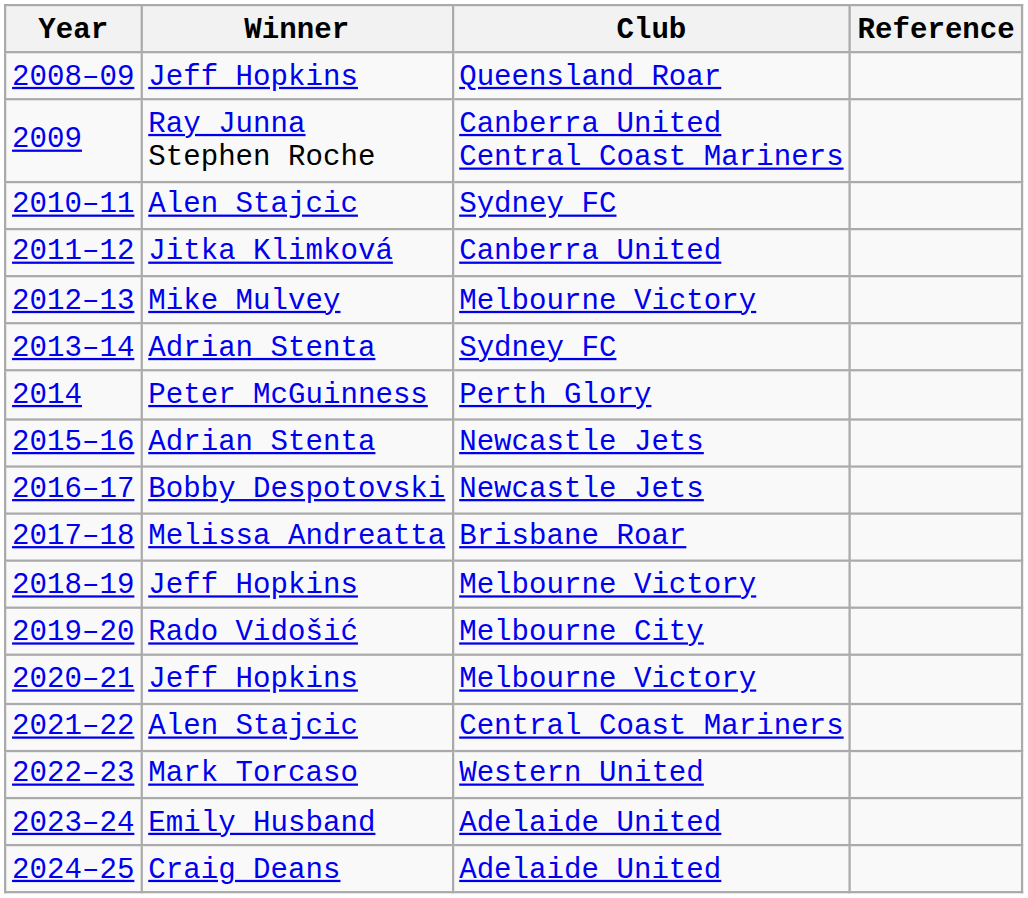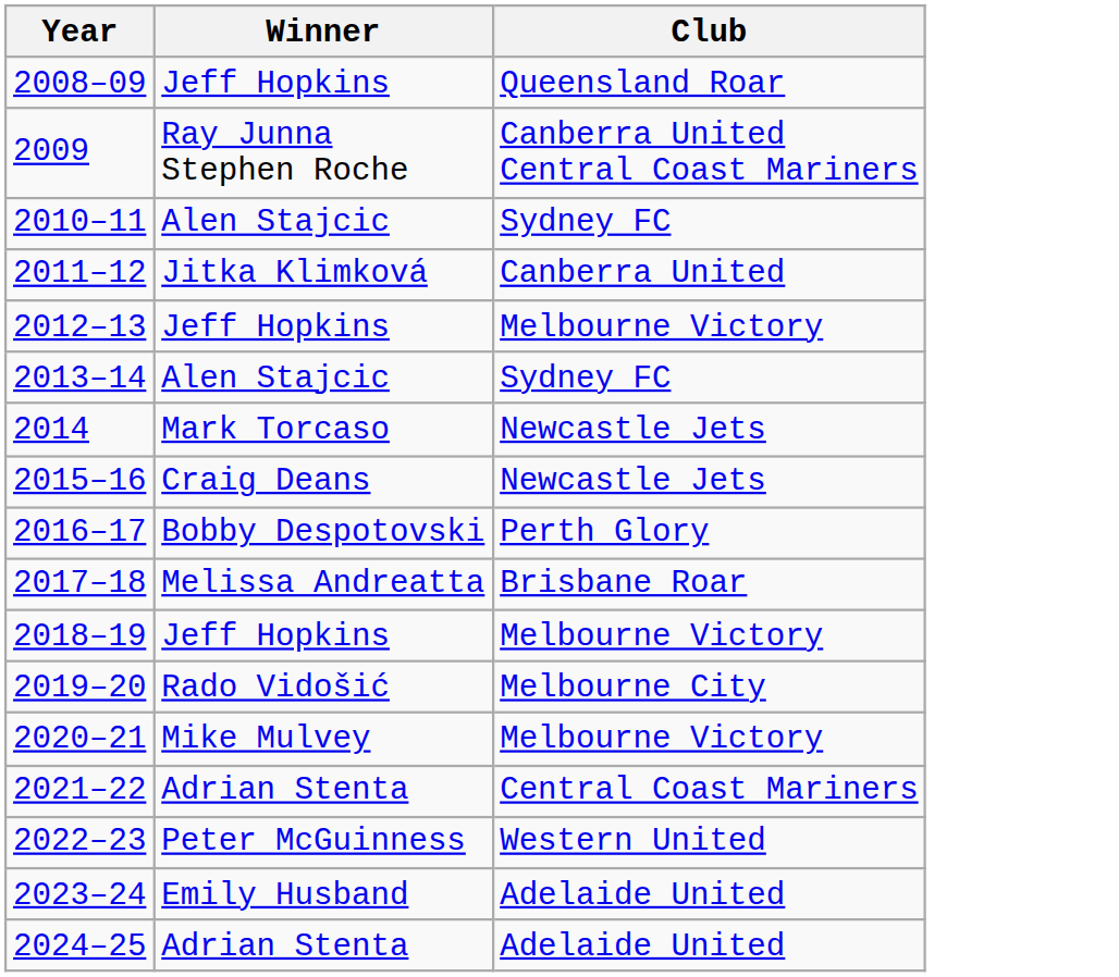- column: Reference
2012–13 | Winner: Mike Mulvey -> Jeff Hopkins
2013–14 | Winner: Adrian Stenta -> Alen Stajcic
2014 | Winner: Peter McGuinness -> Mark Torcaso
2014 | Club: Perth Glory -> Newcastle Jets
2015–16 | Winner: Adrian Stenta -> Craig Deans
2016–17 | Club: Newcastle Jets -> Perth Glory
2020–21 | Winner: Jeff Hopkins -> Mike Mulvey
2021–22 | Winner: Alen Stajcic -> Adrian Stenta
2022–23 | Winner: Mark Torcaso -> Peter McGuinness
2024–25 | Winner: Craig Deans -> Adrian Stenta
